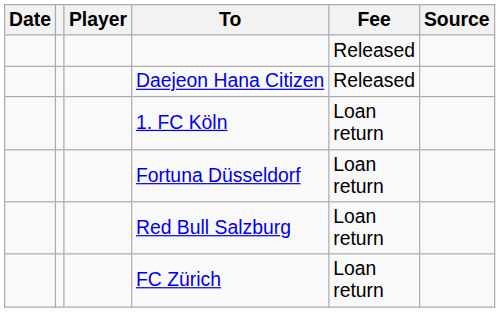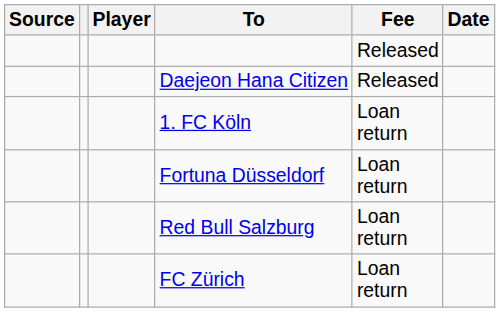columns swapped: Date <-> Source
